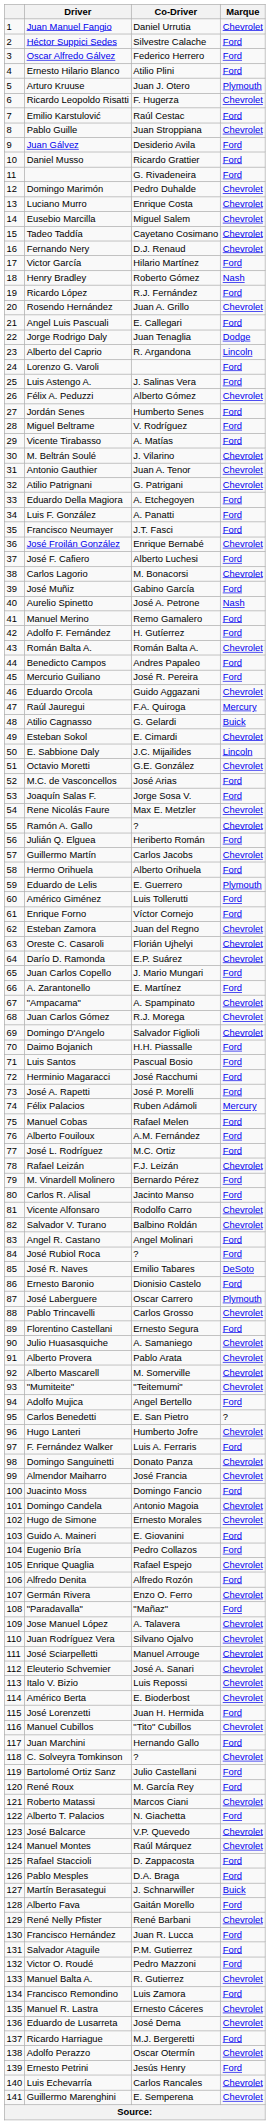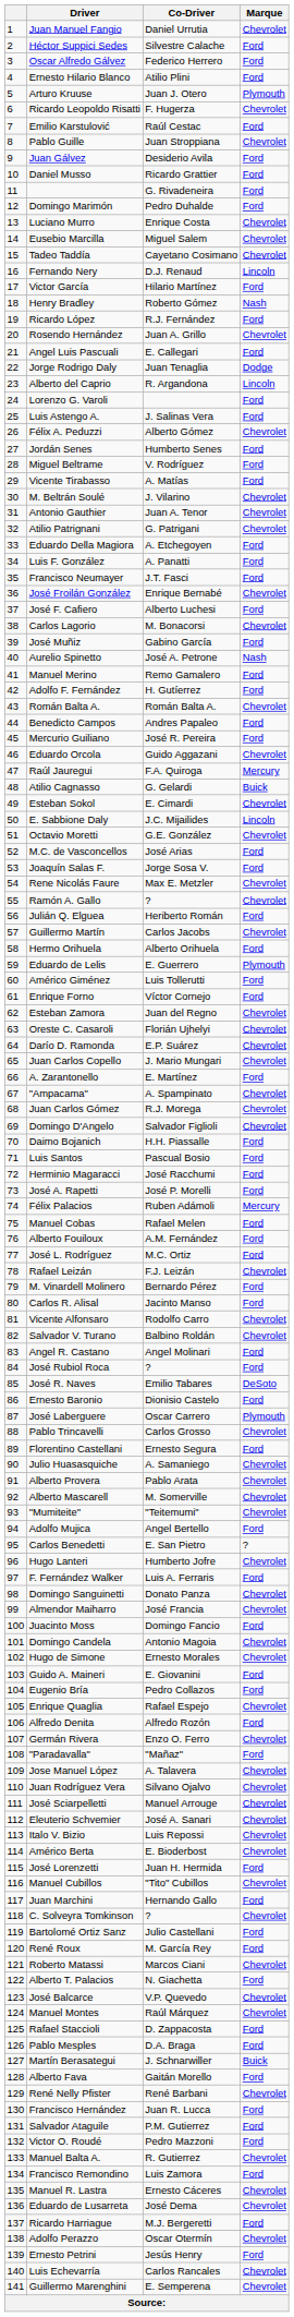Domingo Marimón | Marque: Chevrolet -> Ford
Fernando Nery | Marque: Chevrolet -> Lincoln
Juan Carlos Copello | Marque: Ford -> Chevrolet
